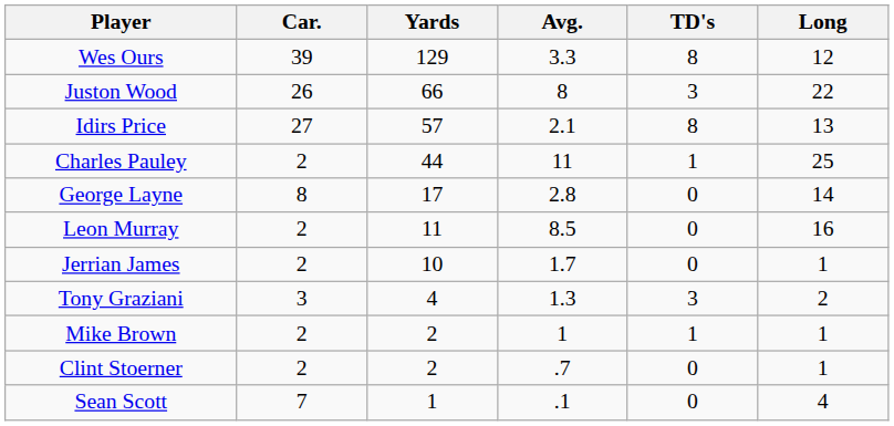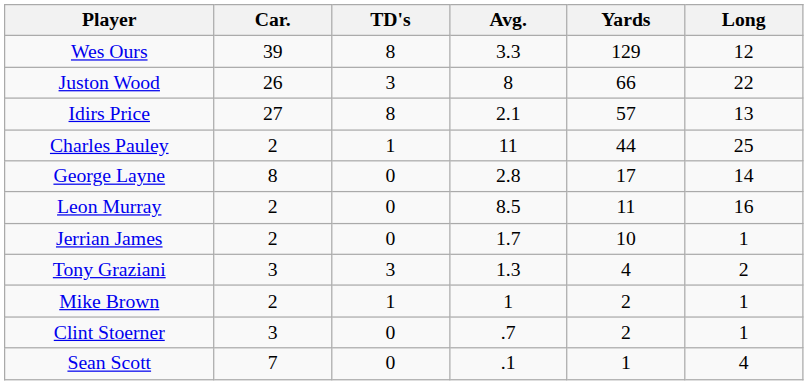columns swapped: Yards <-> TD's
Clint Stoerner | Car.: 2 -> 3
